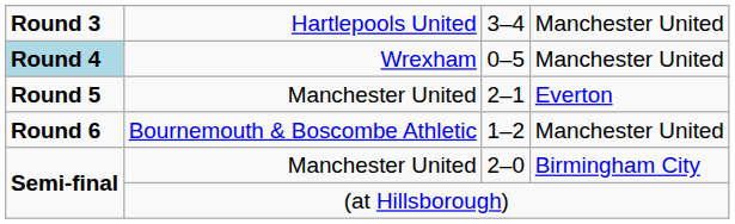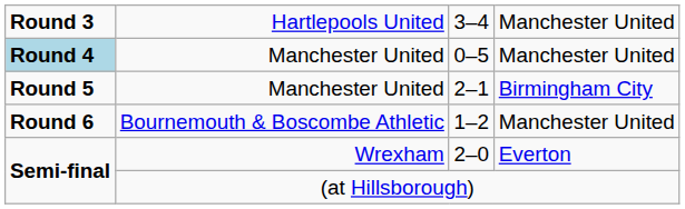0–5 | column 2: Wrexham -> Manchester United
2–1 | column 4: Everton -> Birmingham City
2–0 | column 2: Manchester United -> Wrexham
2–0 | column 4: Birmingham City -> Everton
